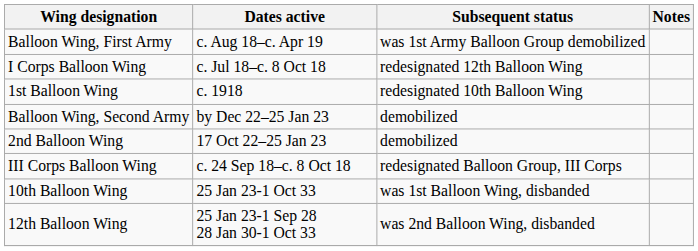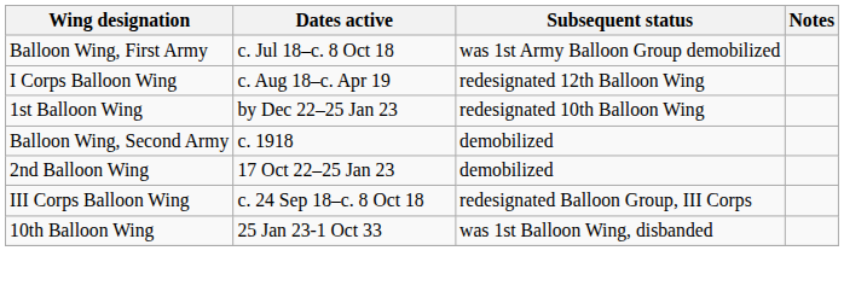Balloon Wing, First Army | Dates active: c. Aug 18–c. Apr 19 -> c. Jul 18–c. 8 Oct 18
I Corps Balloon Wing | Dates active: c. Jul 18–c. 8 Oct 18 -> c. Aug 18–c. Apr 19
1st Balloon Wing | Dates active: c. 1918 -> by Dec 22–25 Jan 23
Balloon Wing, Second Army | Dates active: by Dec 22–25 Jan 23 -> c. 1918
- row: 12th Balloon Wing | 25 Jan 23-1 Sep 28 28 Jan 30-1 Oct 33 | was 2nd Balloon Wing, disbanded
